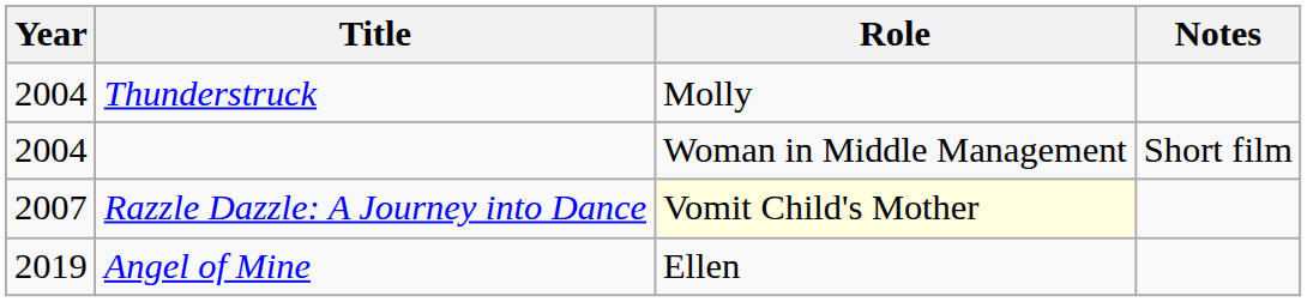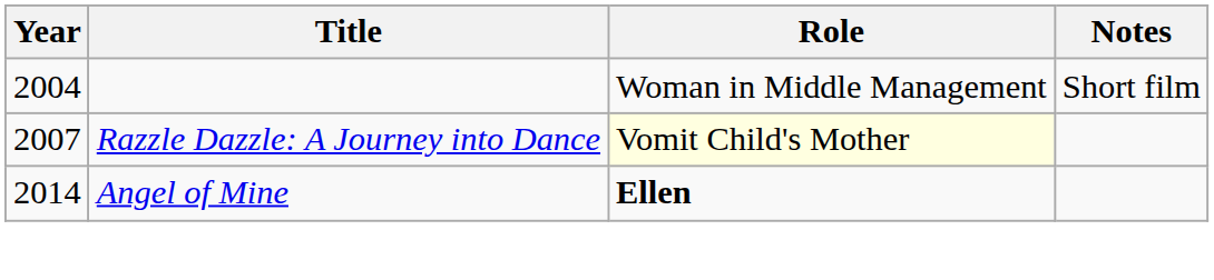- row: 2004 | Thunderstruck | Molly
Angel of Mine | Year: 2019 -> 2014
Angel of Mine | Role: normal -> bold
